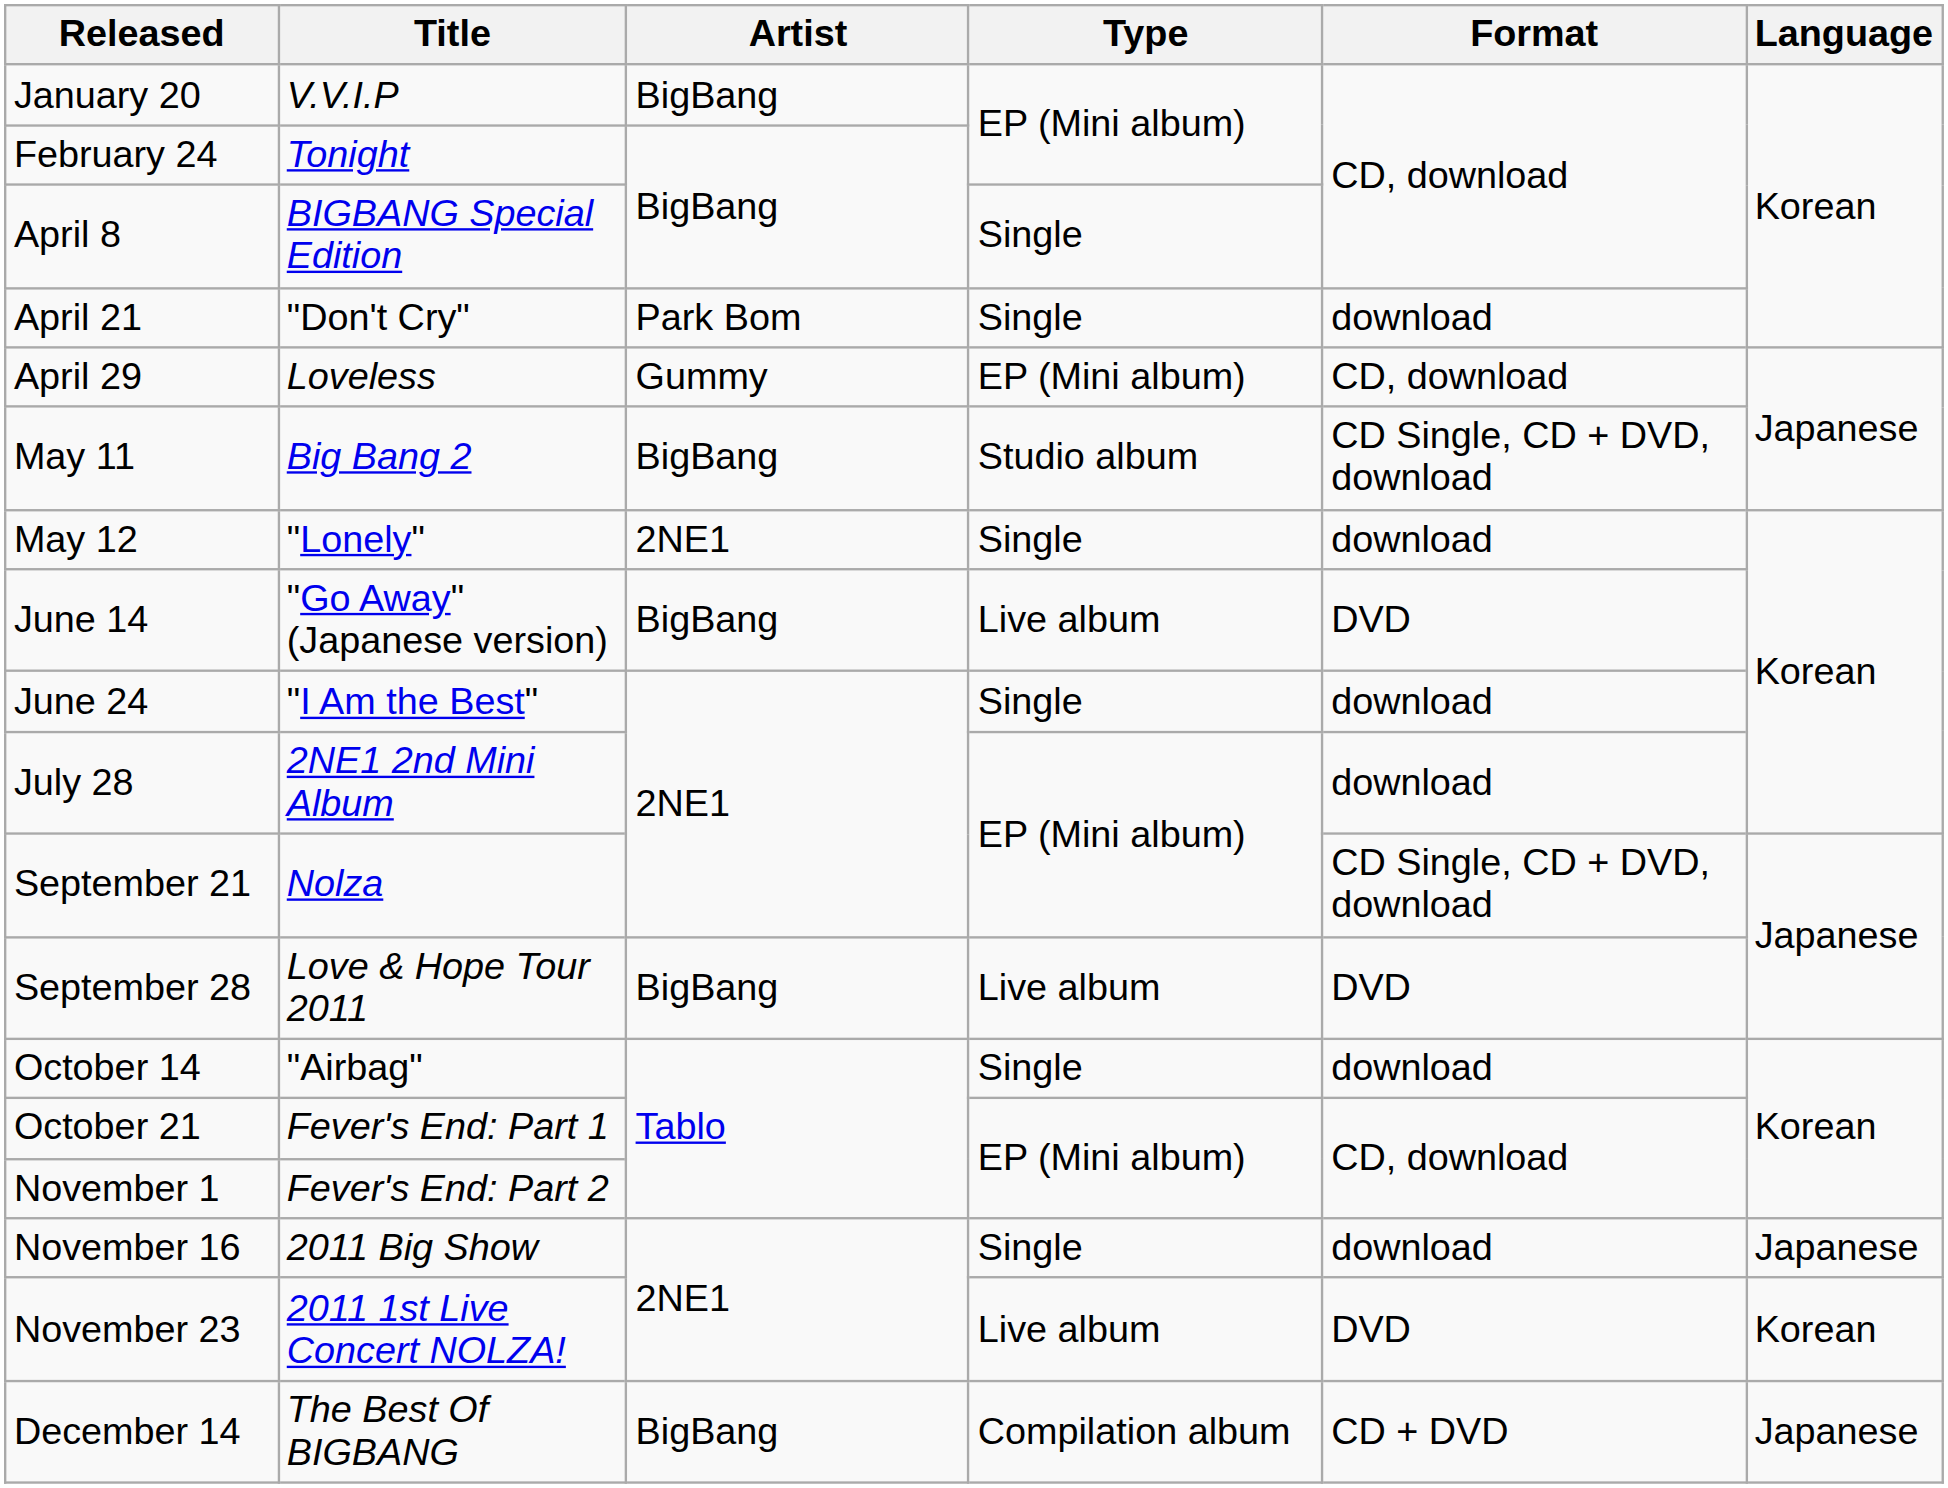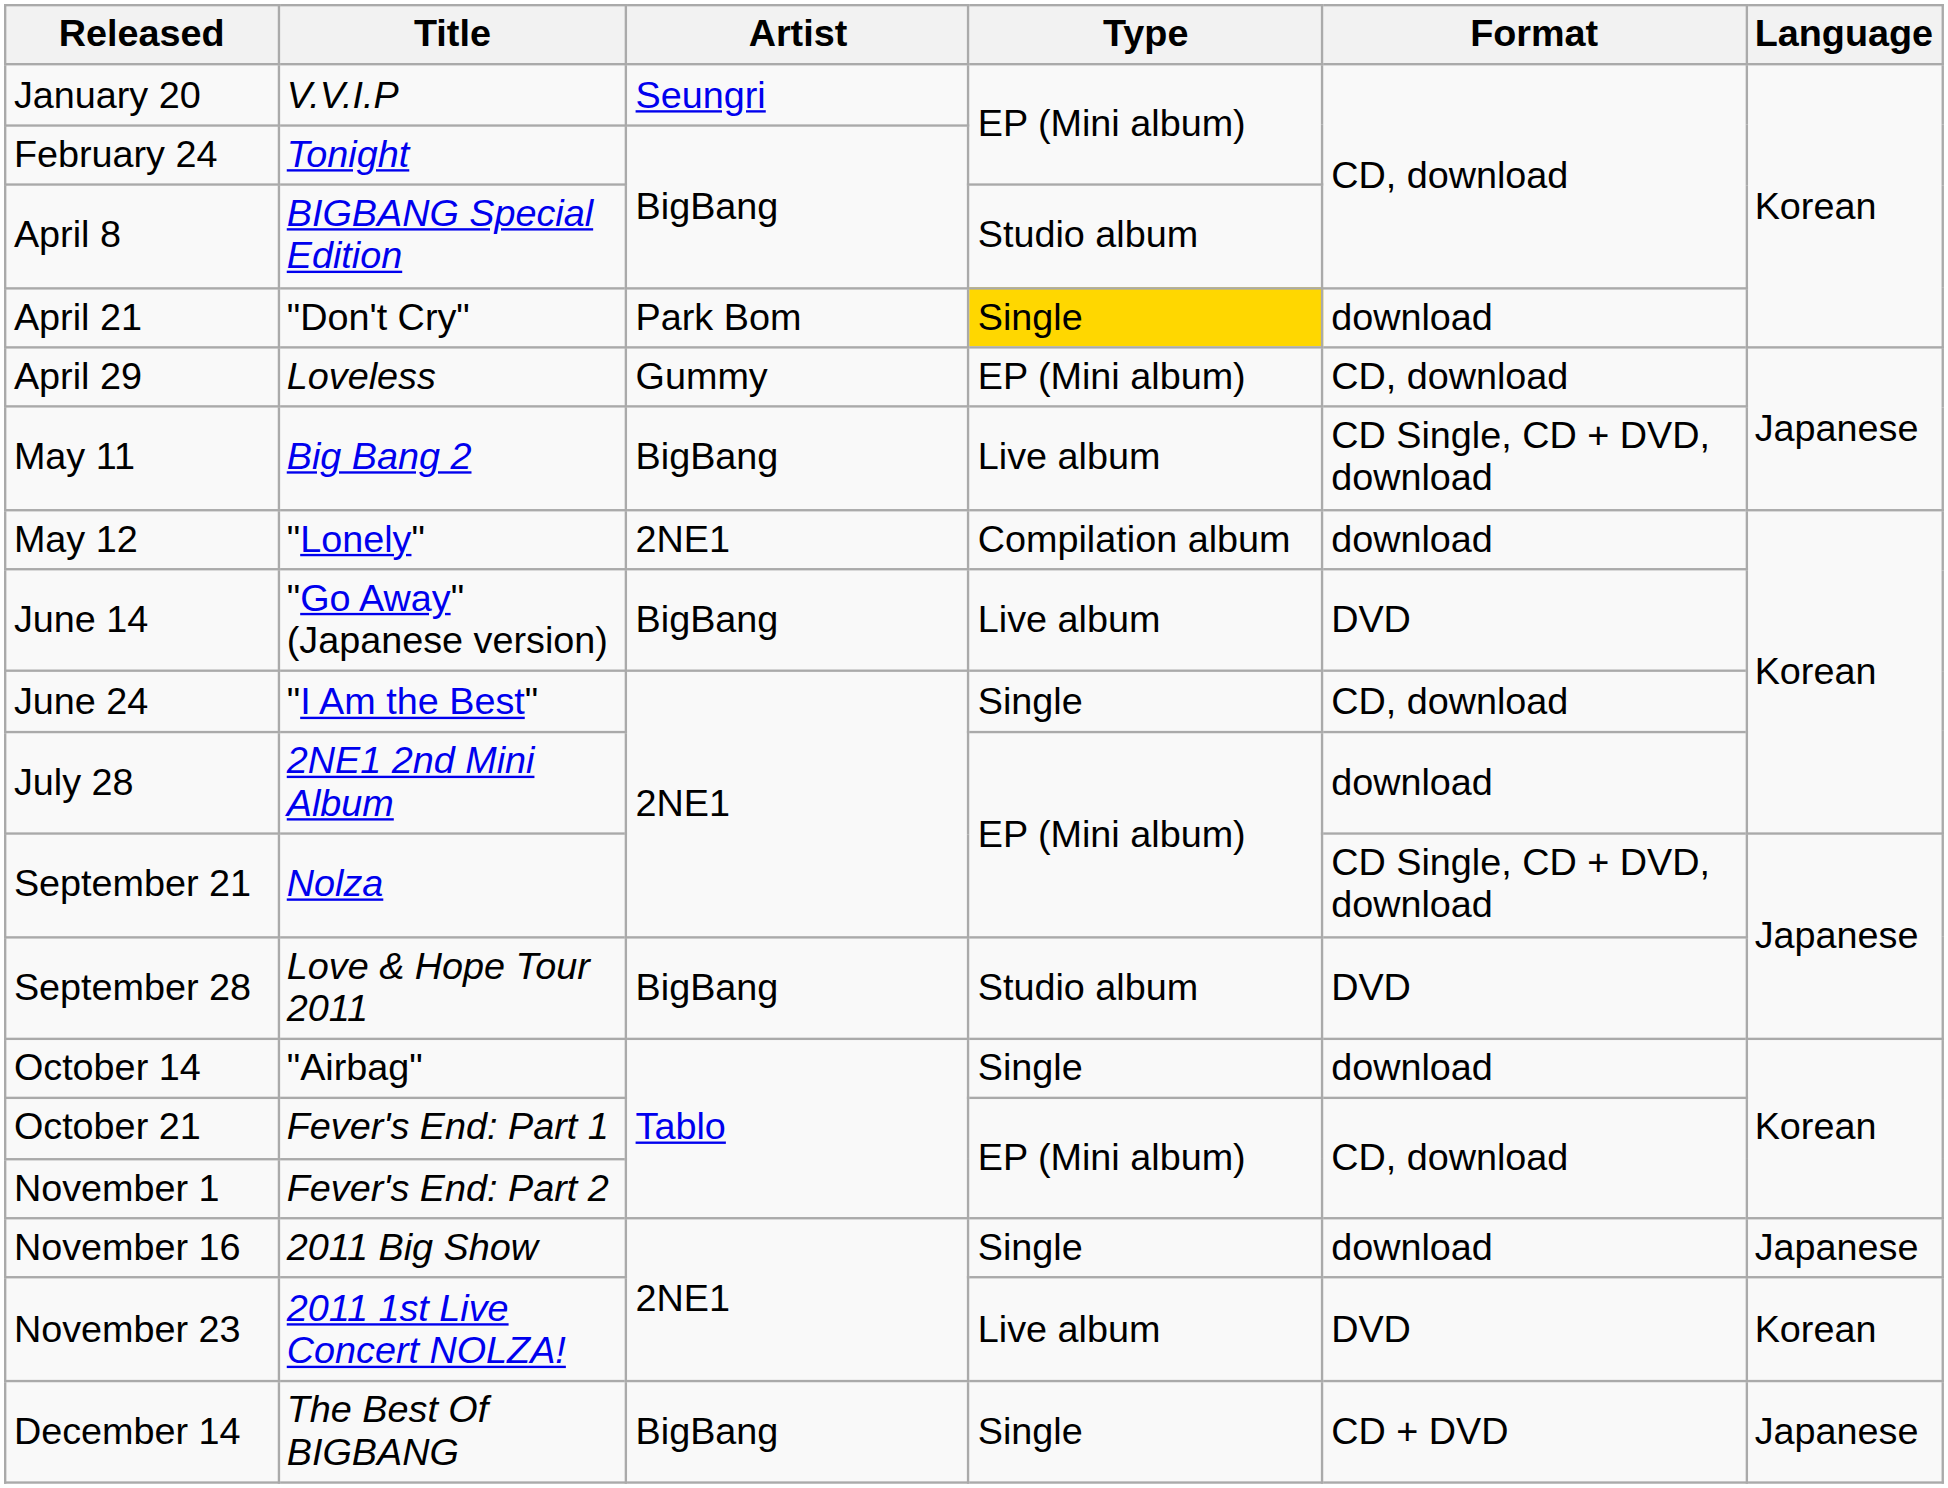January 20 | Artist: BigBang -> Seungri
April 8 | Type: Single -> Studio album
April 21 | Type: no background -> gold background
May 11 | Type: Studio album -> Live album
May 12 | Type: Single -> Compilation album
June 24 | Format: download -> CD, download
September 28 | Type: Live album -> Studio album
December 14 | Type: Compilation album -> Single
